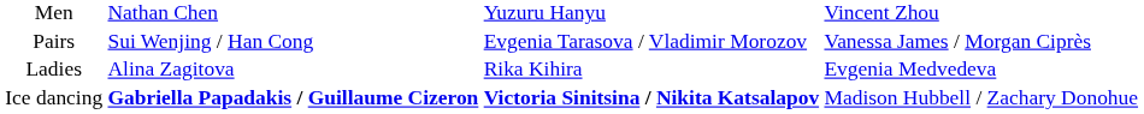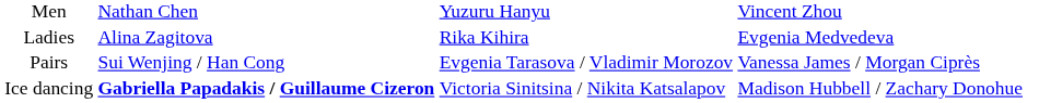rows swapped: Ladies <-> Pairs
Ice dancing | column 3: bold -> normal
